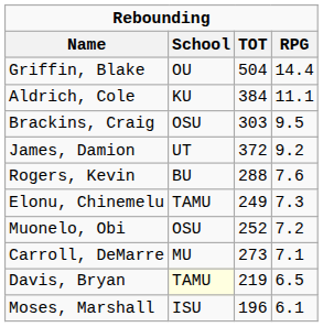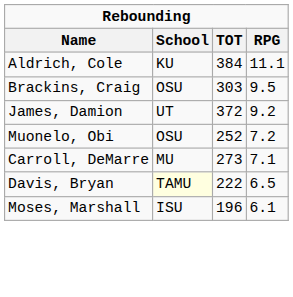- row: Griffin, Blake | OU | 504 | 14.4
- row: Rogers, Kevin | BU | 288 | 7.6
- row: Elonu, Chinemelu | TAMU | 249 | 7.3
Davis, Bryan | TOT: 219 -> 222
